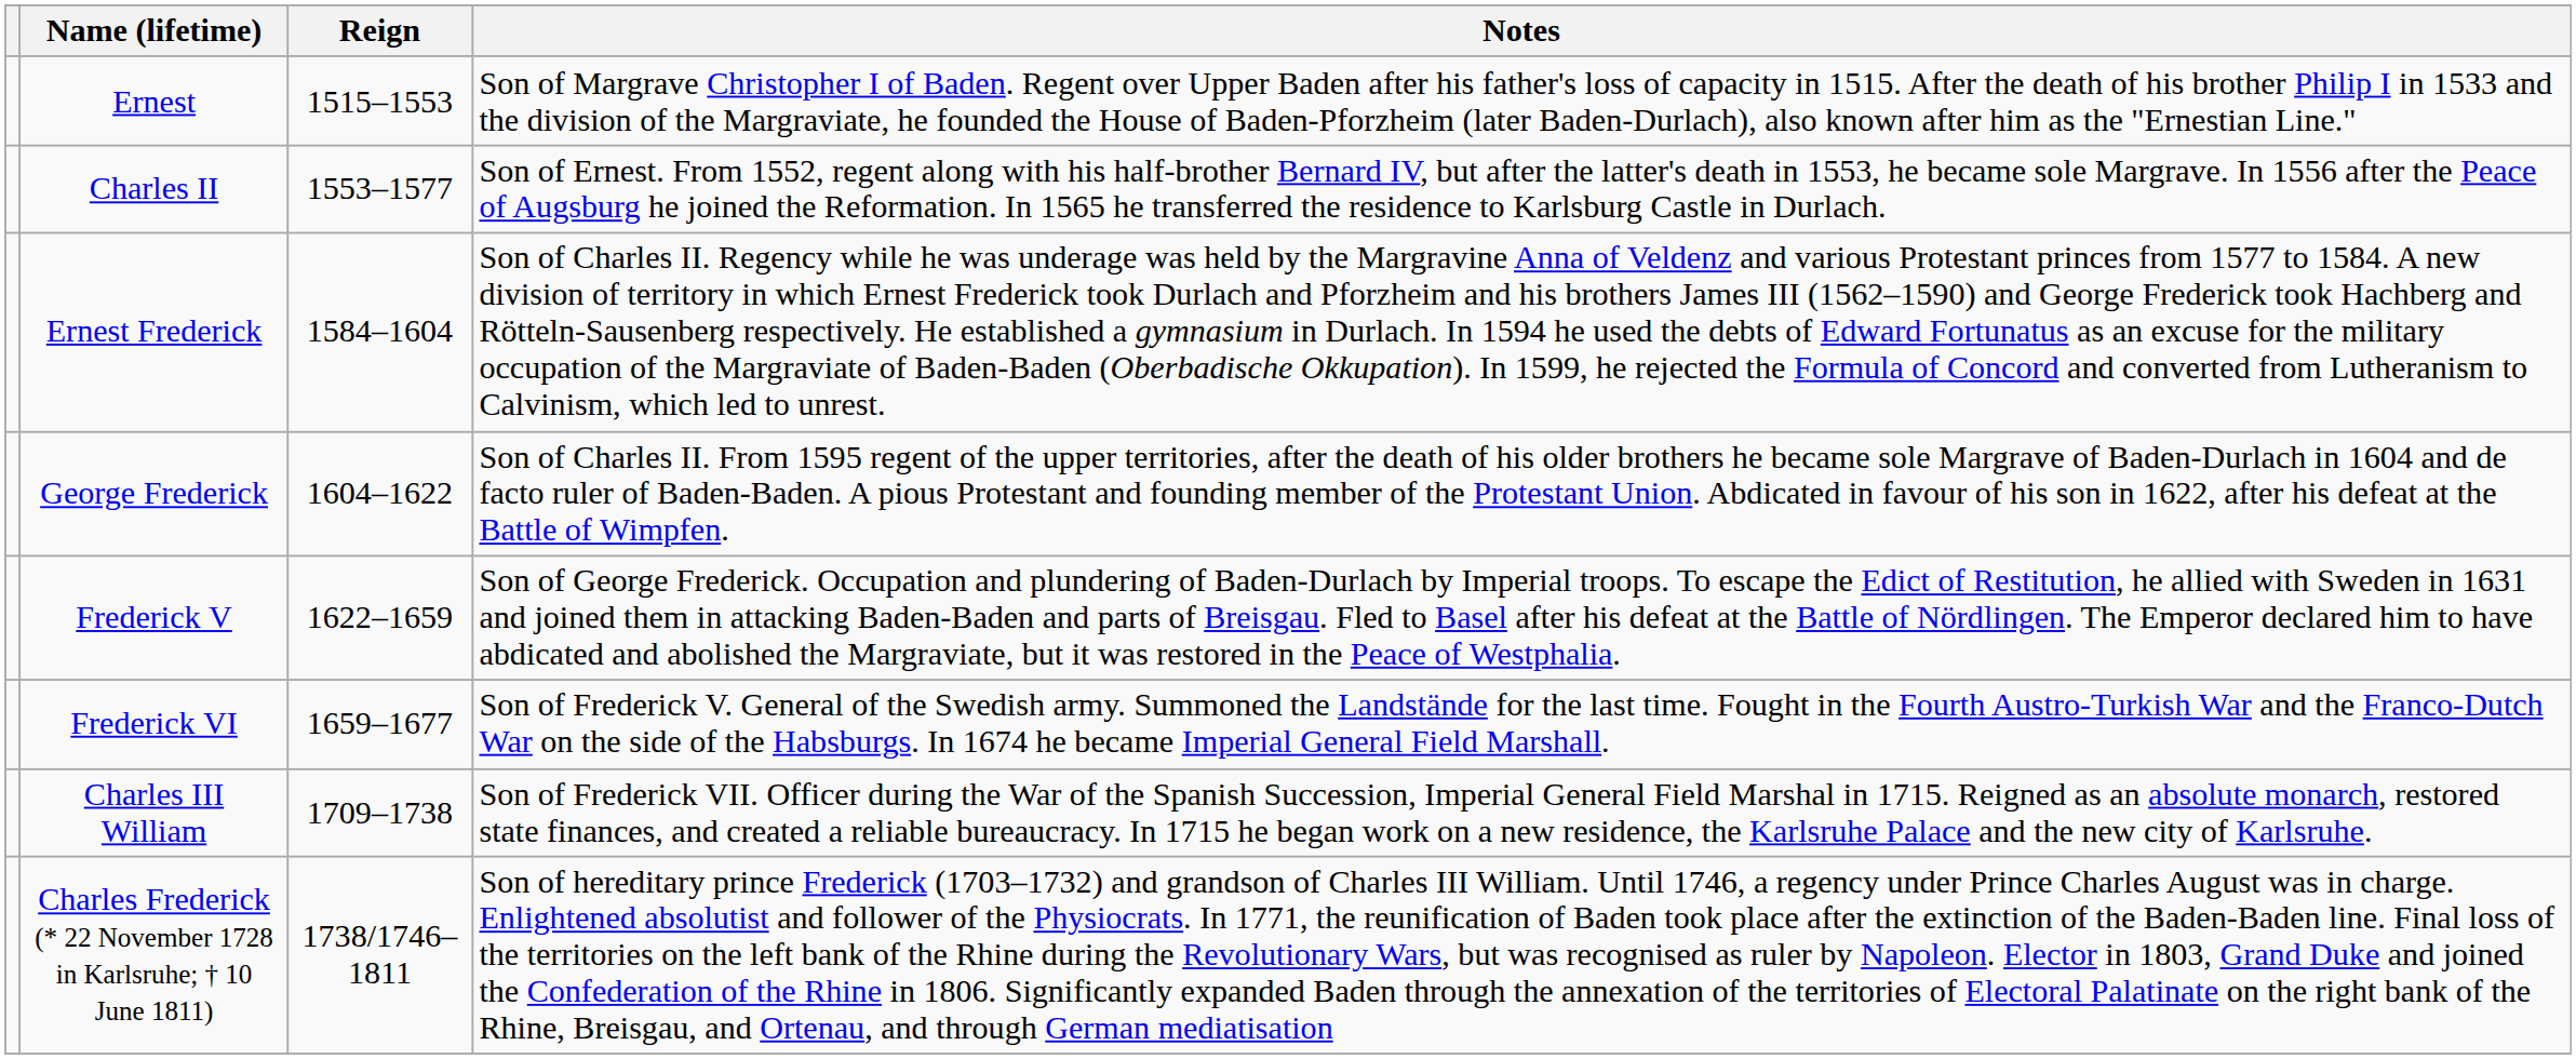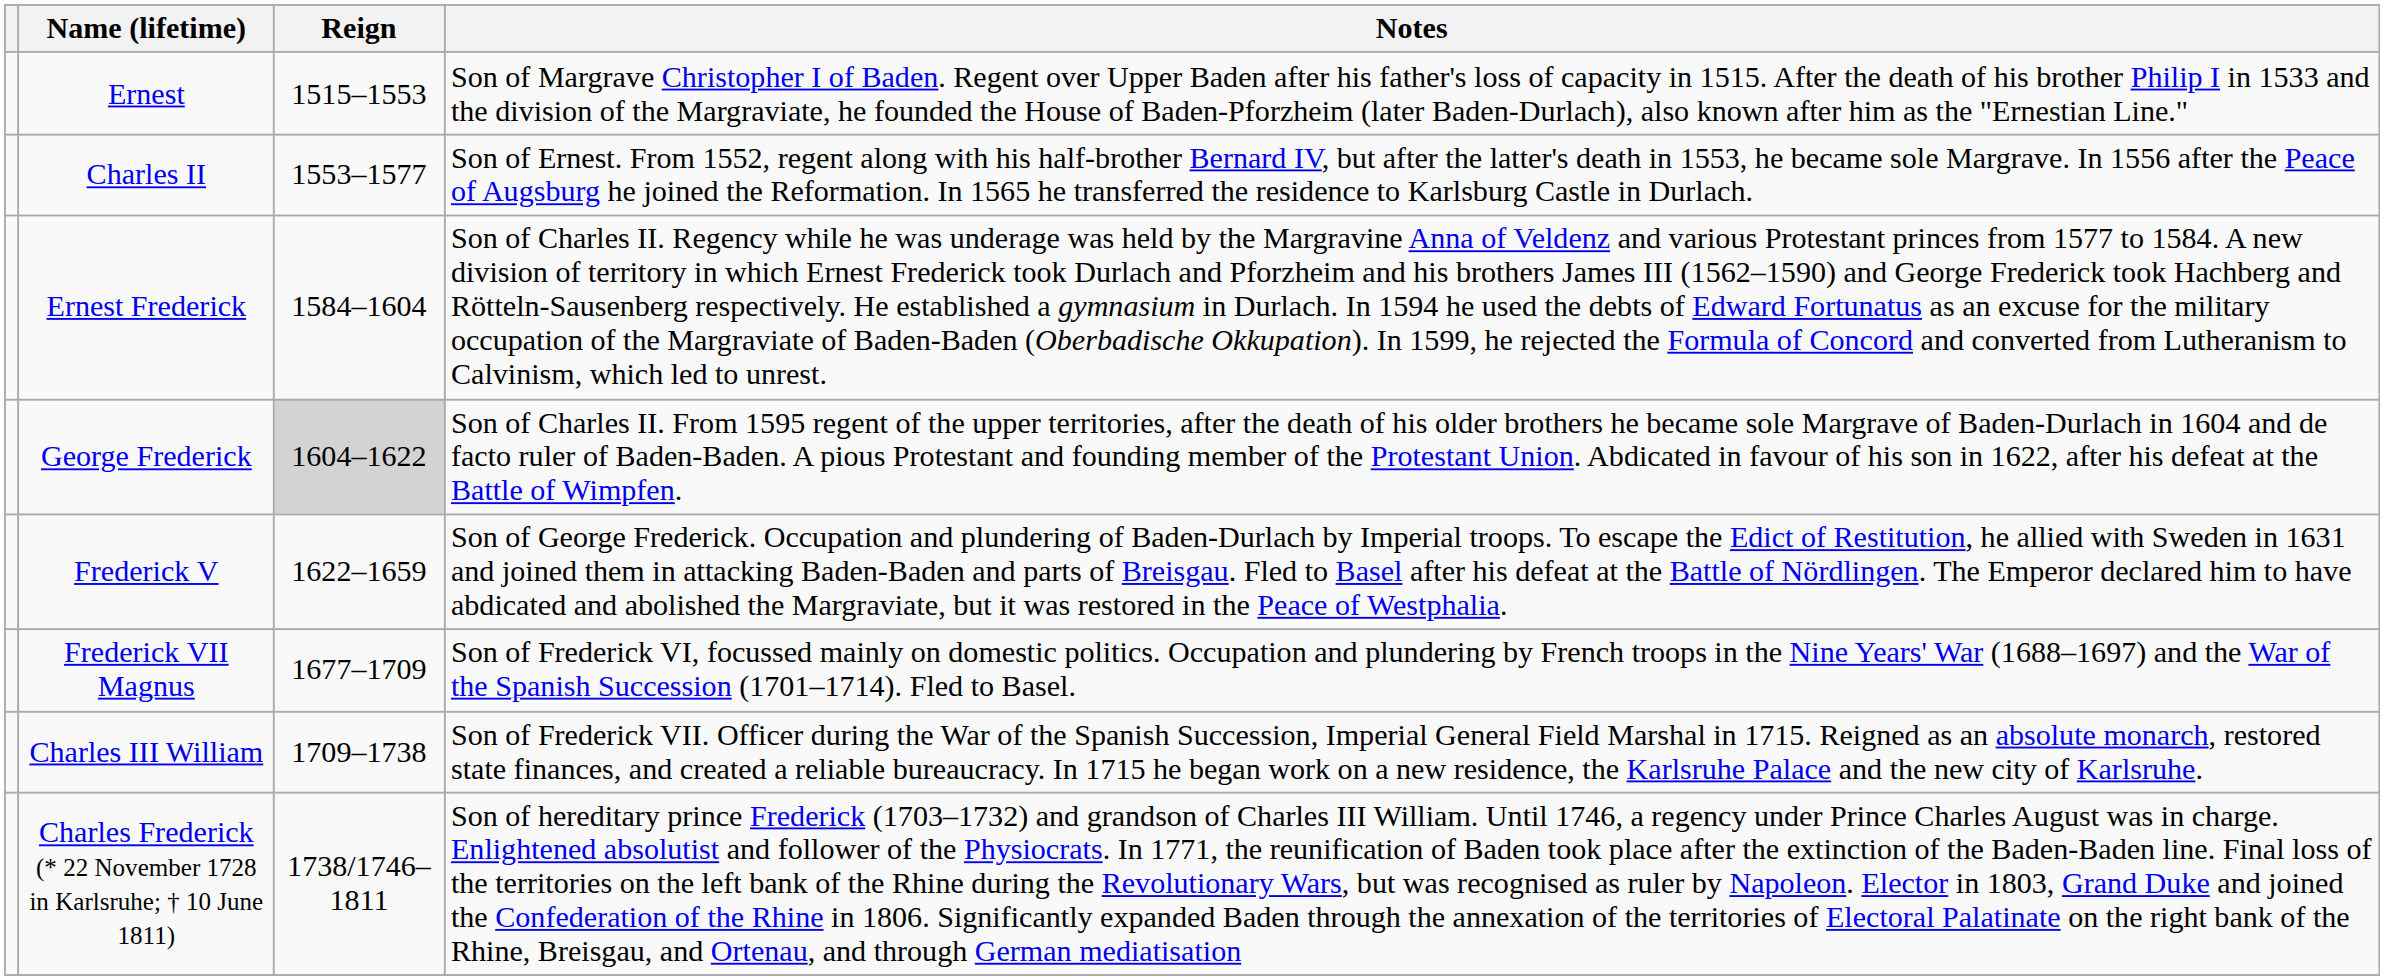George Frederick | Reign: no background -> lightgrey background
- row: Frederick VI | 1659–1677 | Son of Frederick V. General of the Swedish army. Summoned the Landstände for the last time. Fought in the Fourth Austro-Turkish War and the Franco-Dutch War on the side of the Habsburgs. In 1674 he became Imperial General Field Marshall.
+ row: Frederick VII Magnus | 1677–1709 | Son of Frederick VI, focussed mainly on domestic politics. Occupation and plundering by French troops in the Nine Years' War (1688–1697) and the War of the Spanish Succession (1701–1714). Fled to Basel.
